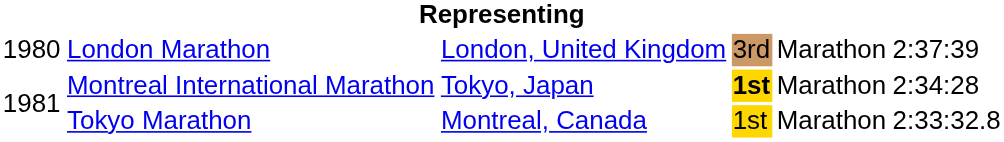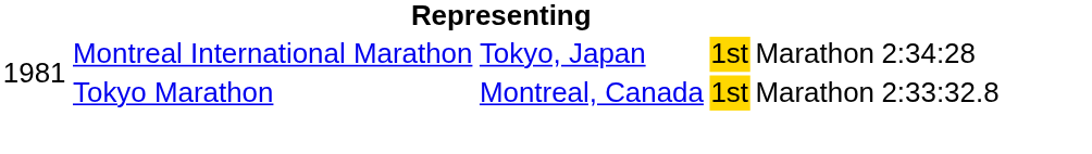- row: 1980 | London Marathon | London, United Kingdom | 3rd | Marathon | 2:37:39
Montreal International Marathon | column 4: bold -> normal
